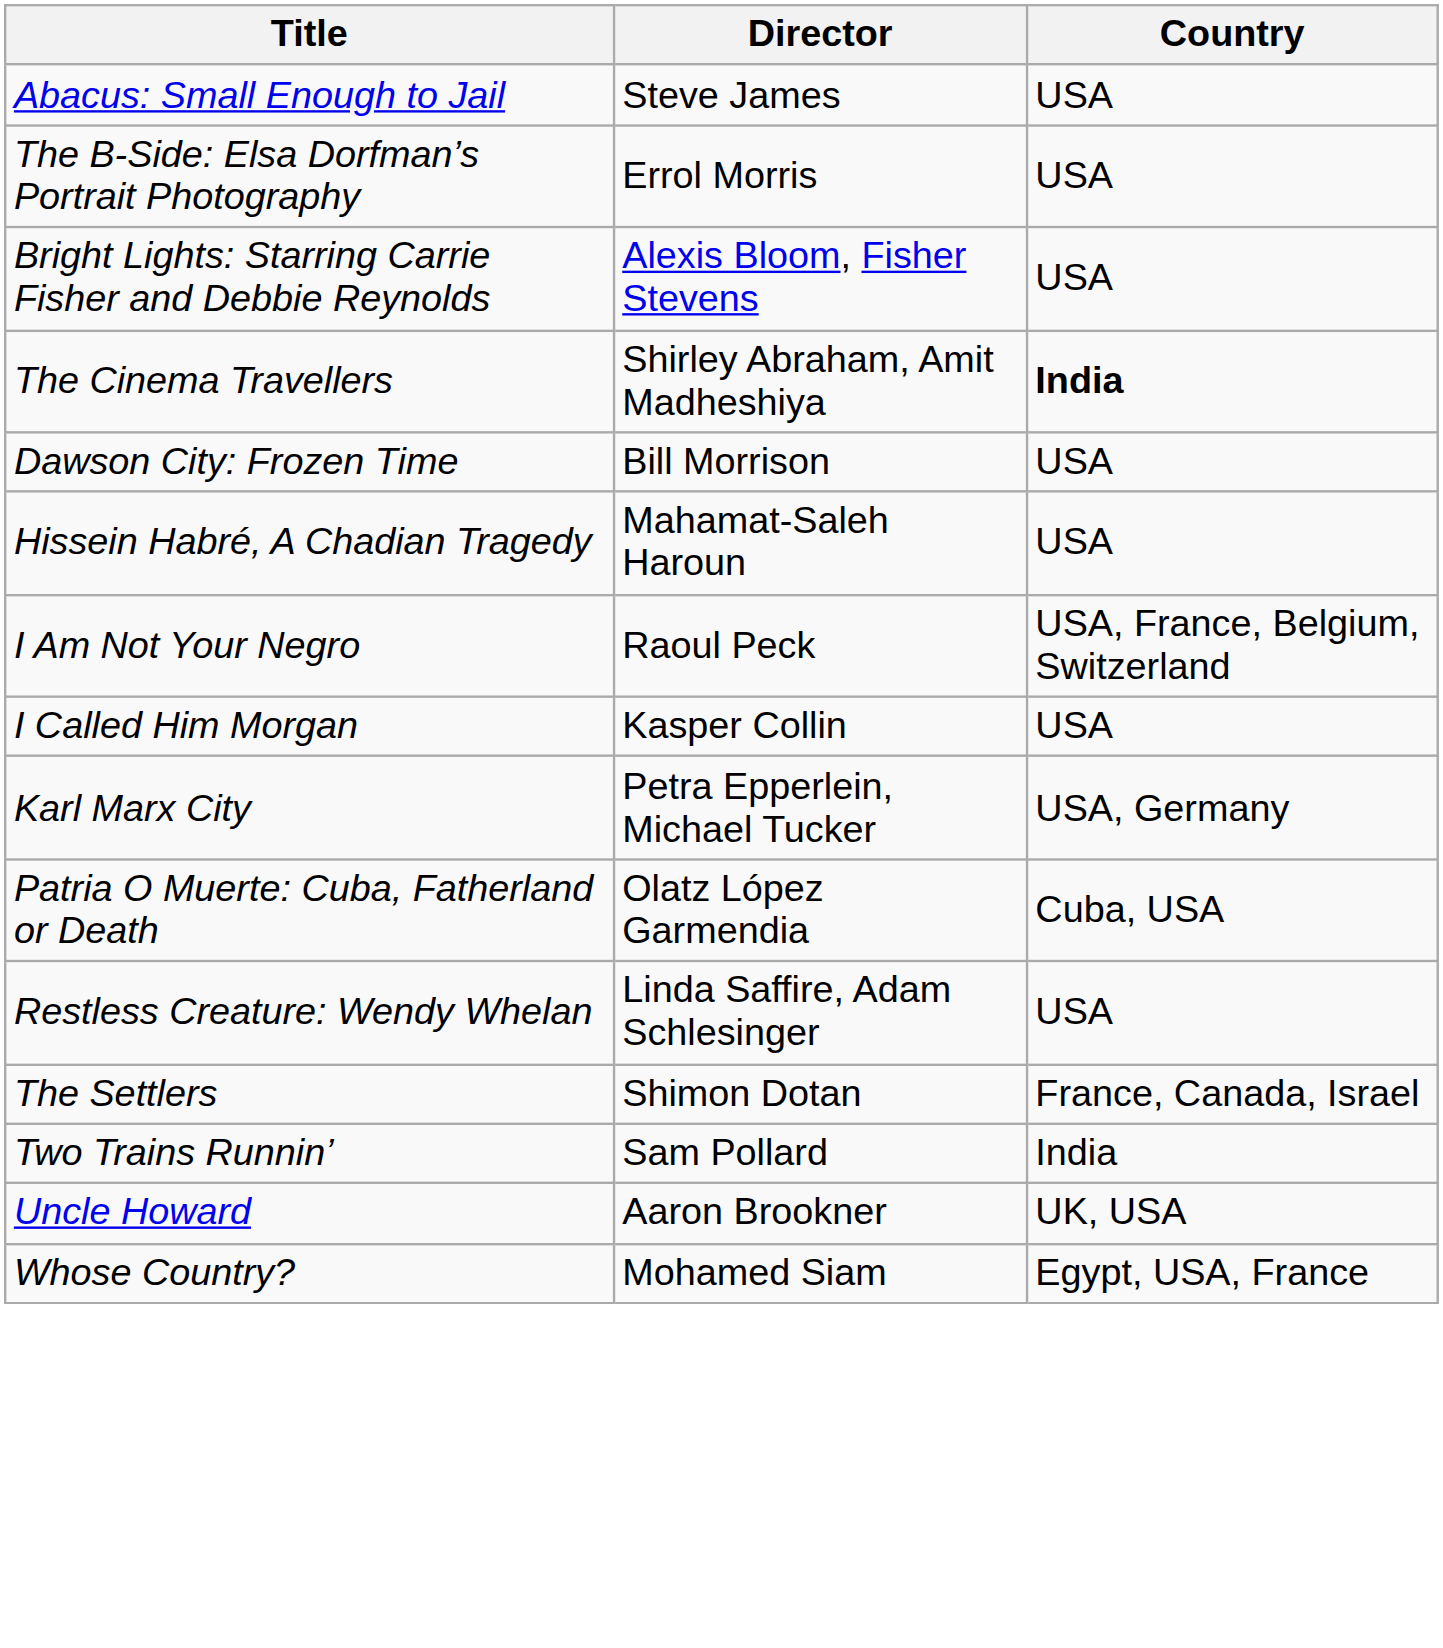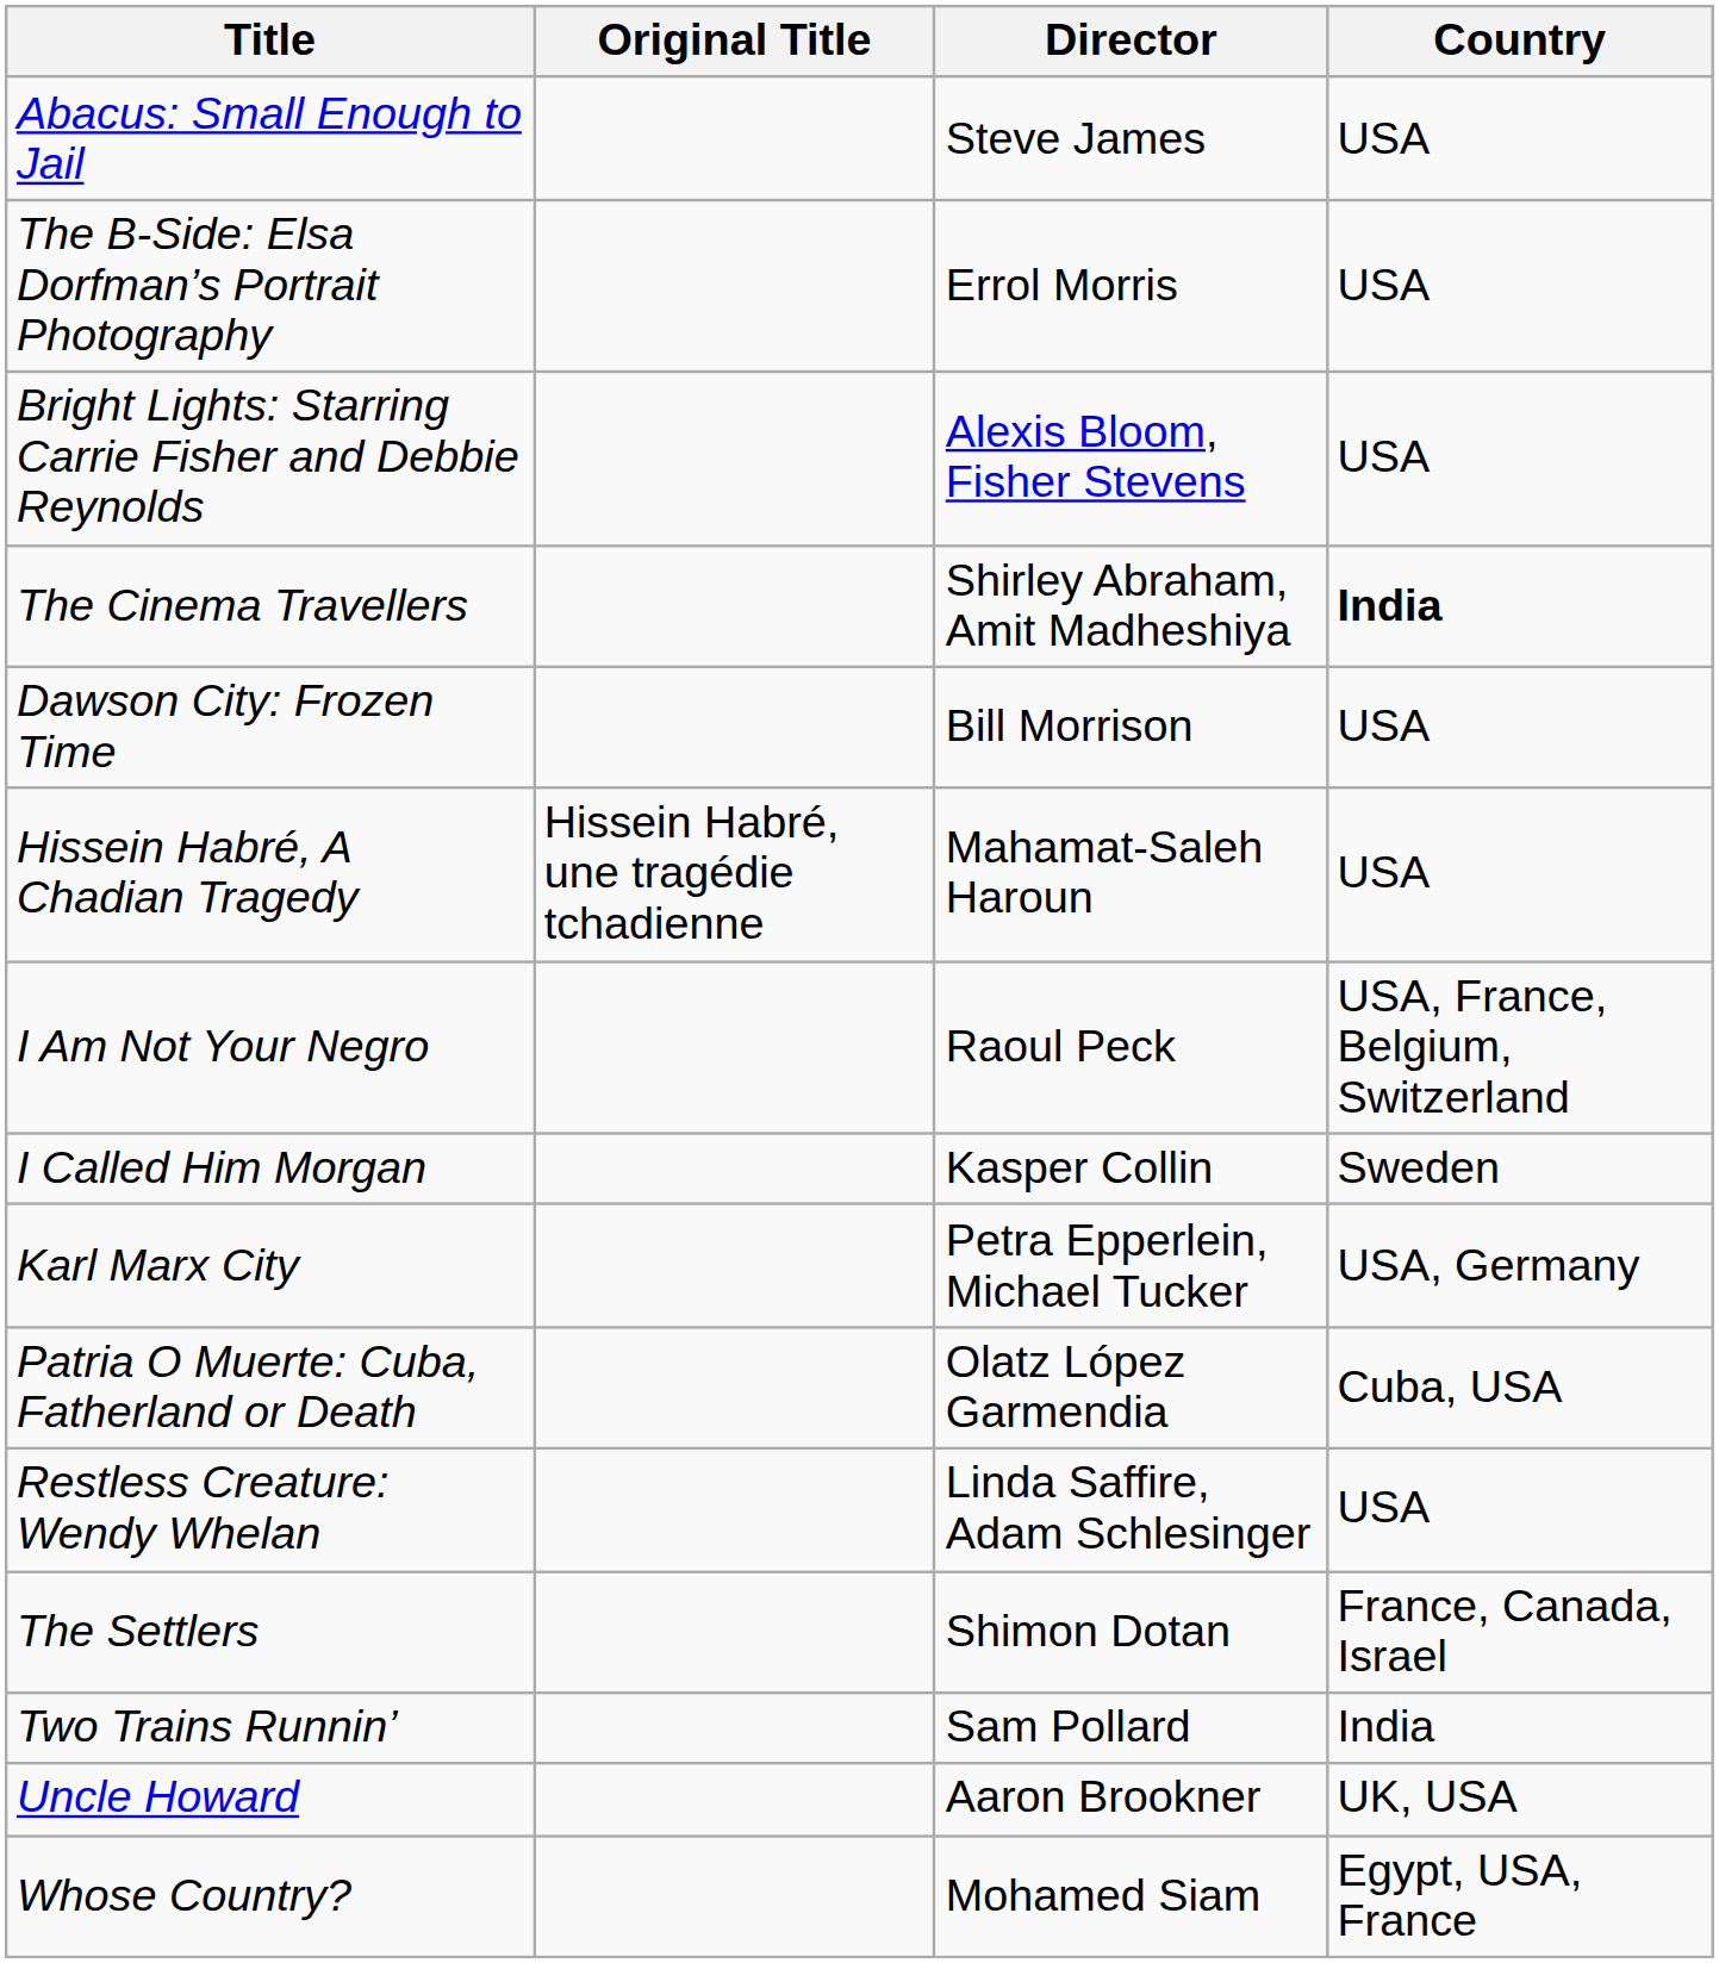+ column: Original Title | Hissein Habré, une tragédie tchadienne
I Called Him Morgan | Country: USA -> Sweden
